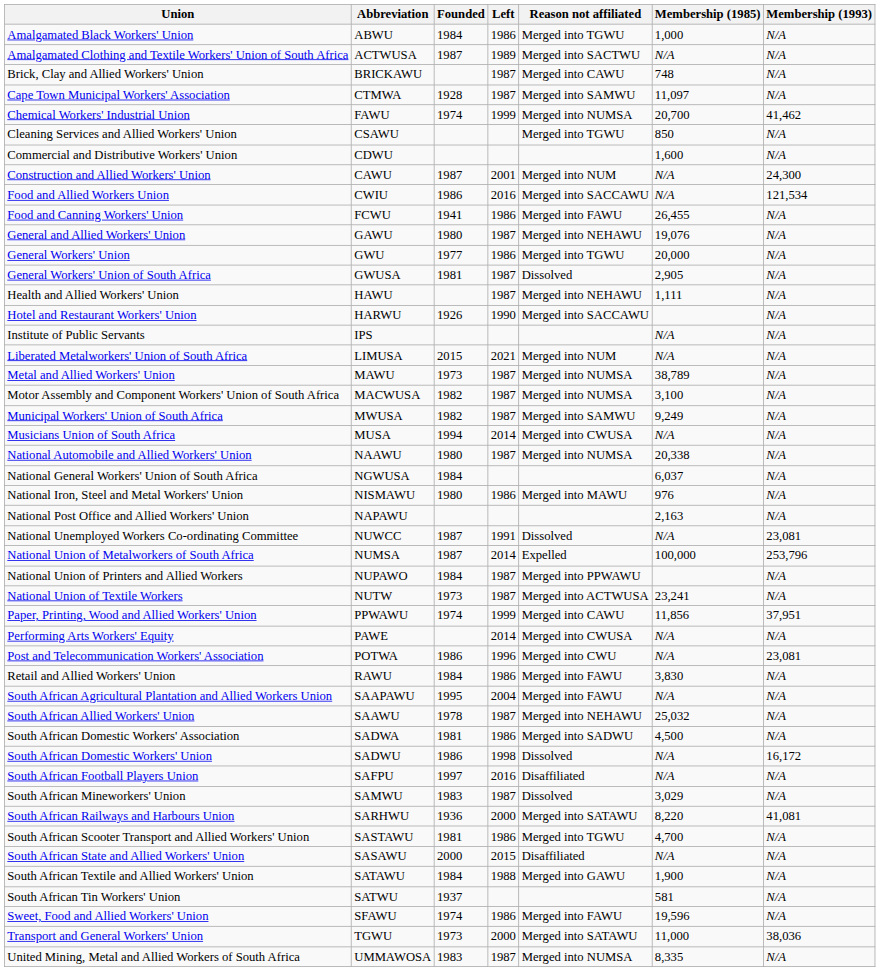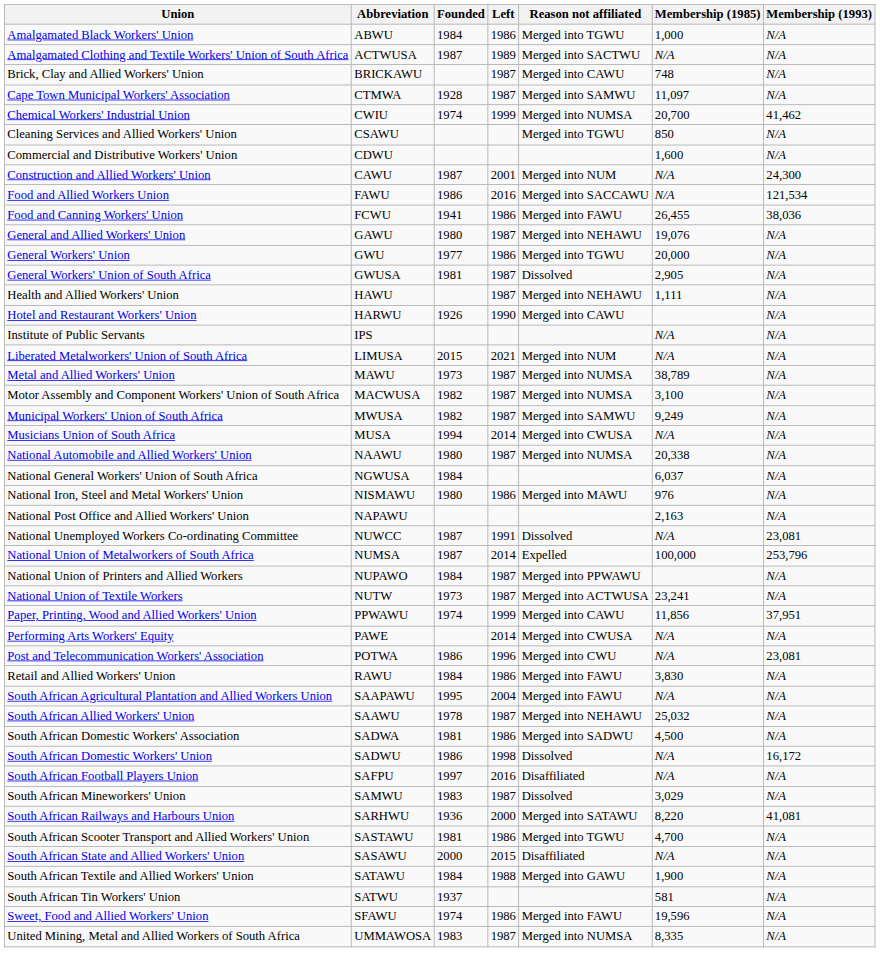Chemical Workers' Industrial Union | Abbreviation: FAWU -> CWIU
Food and Allied Workers Union | Abbreviation: CWIU -> FAWU
Food and Canning Workers' Union | Membership (1993): N/A -> 38,036
Hotel and Restaurant Workers' Union | Reason not affiliated: Merged into SACCAWU -> Merged into CAWU
- row: Transport and General Workers' Union | TGWU | 1973 | 2000 | Merged into SATAWU | 11,000 | 38,036
